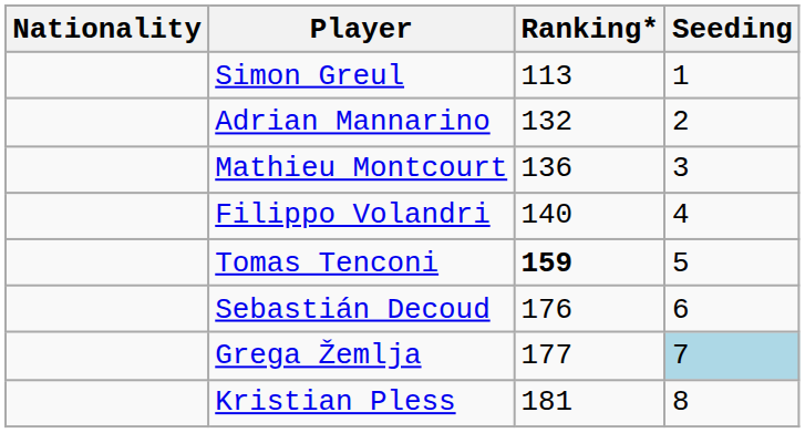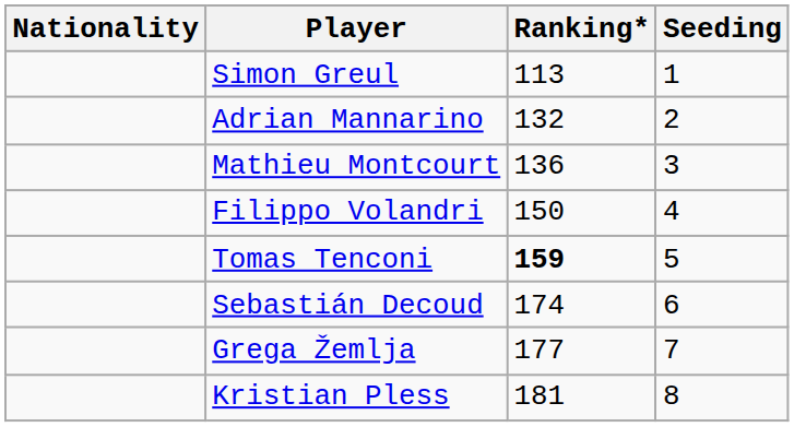Filippo Volandri | Ranking*: 140 -> 150
Sebastián Decoud | Ranking*: 176 -> 174
Grega Žemlja | Seeding: lightblue background -> no background
